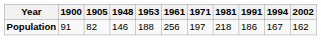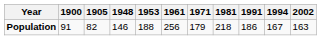Population | 1971: 197 -> 179
Population | 2002: 162 -> 163
